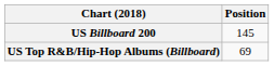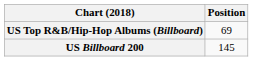rows swapped: US Billboard 200 <-> US Top R&B/Hip-Hop Albums (Billboard)
